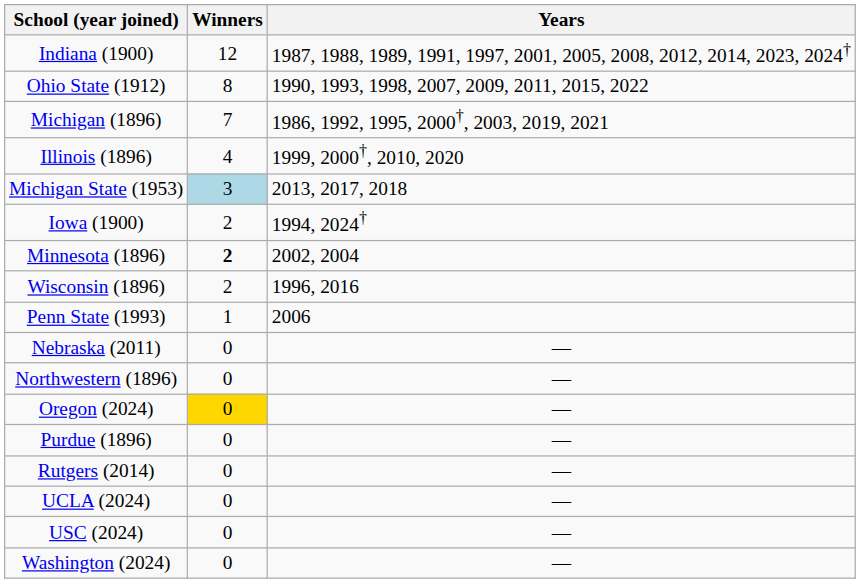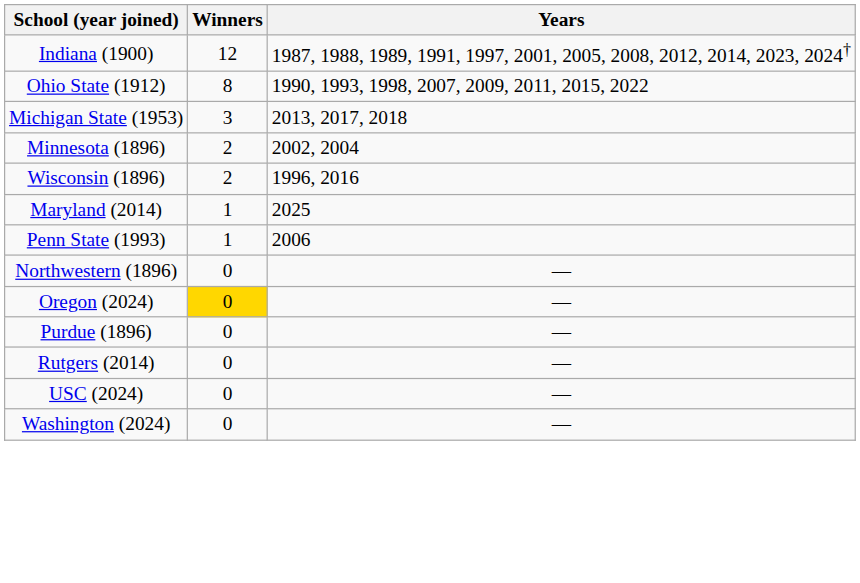- row: Michigan (1896) | 7 | 1986, 1992, 1995, 2000†, 2003, 2019, 2021
- row: Illinois (1896) | 4 | 1999, 2000†, 2010, 2020
Michigan State (1953) | Winners: lightblue background -> no background
- row: Iowa (1900) | 2 | 1994, 2024†
Minnesota (1896) | Winners: bold -> normal
+ row: Maryland (2014) | 1 | 2025
- row: Nebraska (2011) | 0 | —
- row: UCLA (2024) | 0 | —
